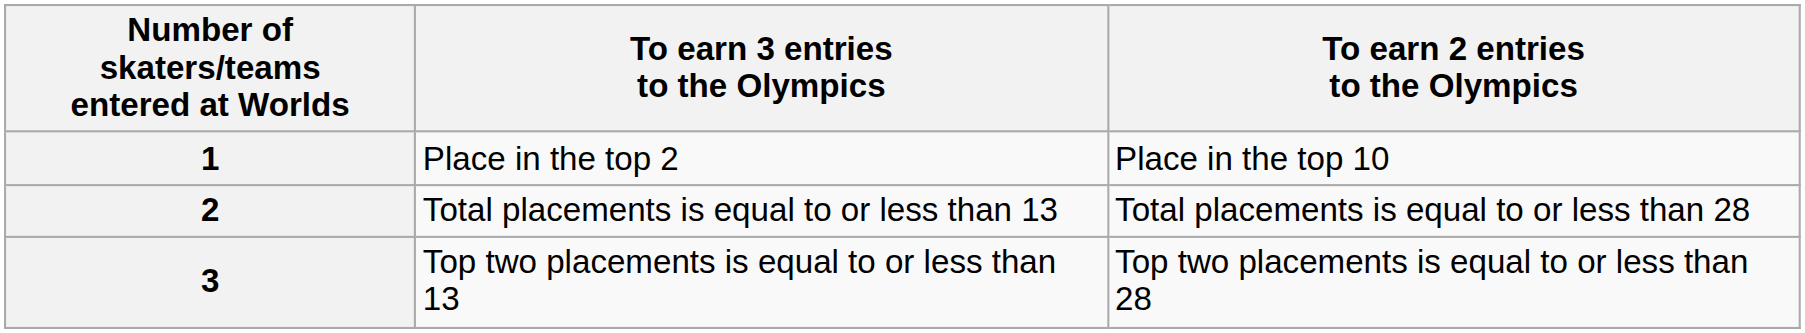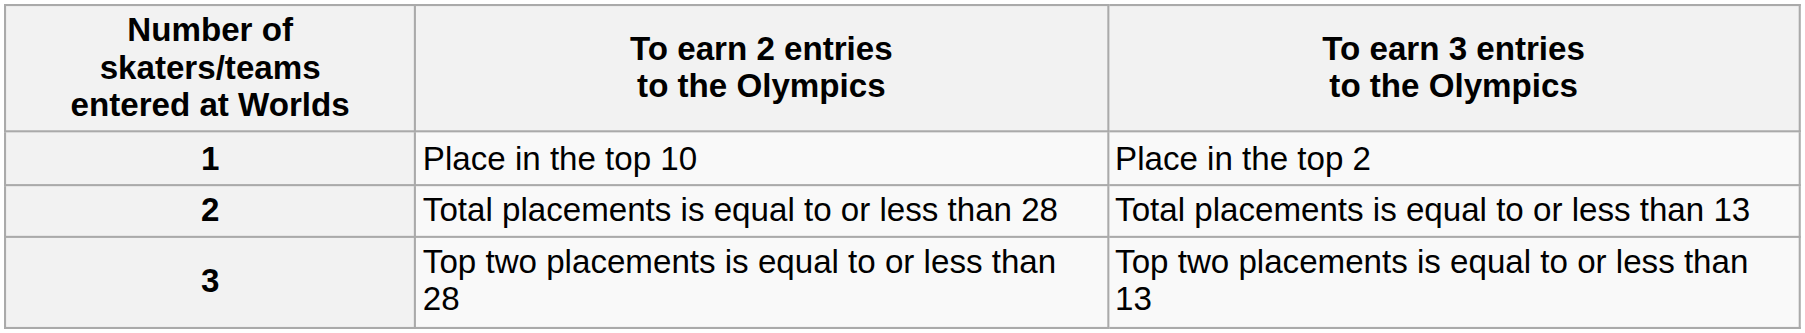columns swapped: To earn 3 entries to the Olympics <-> To earn 2 entries to the Olympics
